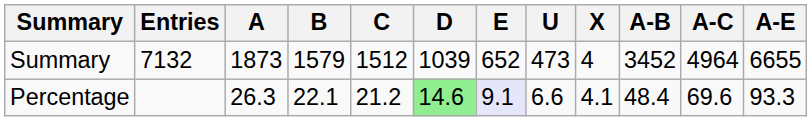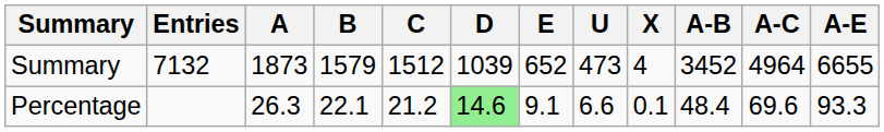Percentage | E: lavender background -> no background
Percentage | X: 4.1 -> 0.1
